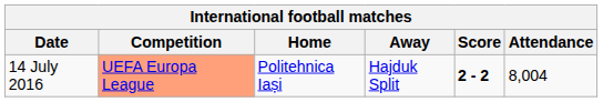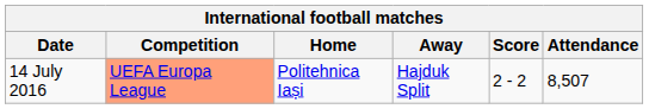14 July 2016 | Score: bold -> normal
14 July 2016 | Attendance: 8,004 -> 8,507
